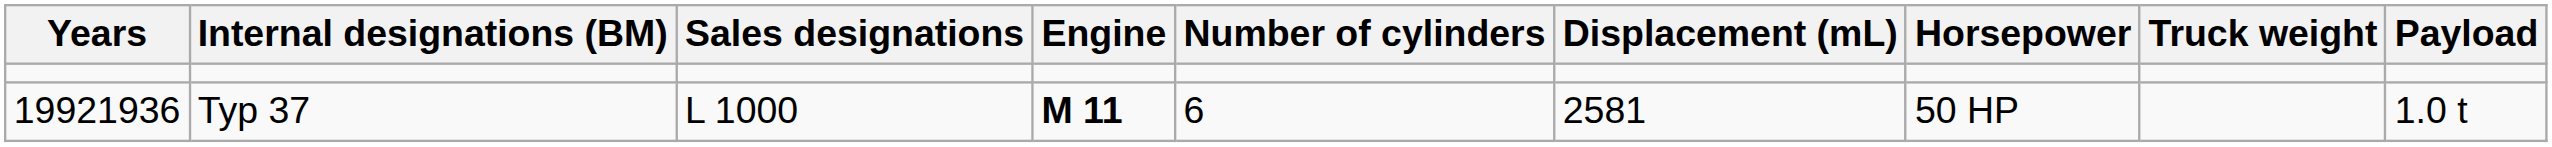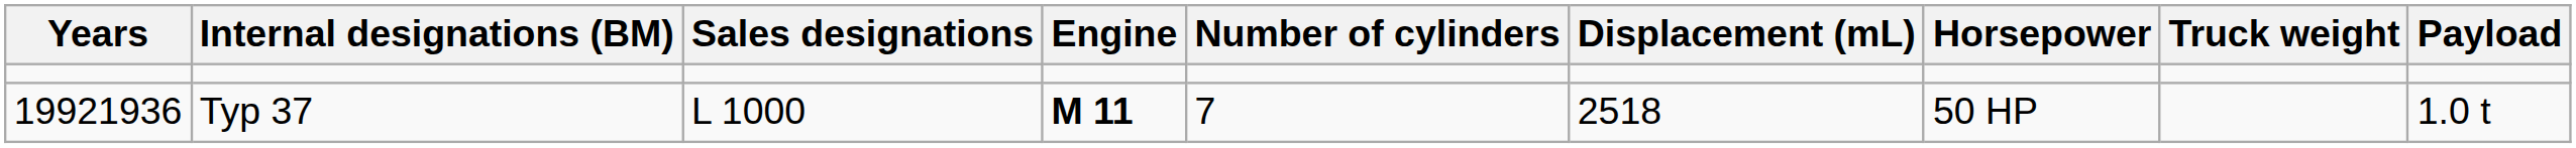Typ 37 | Number of cylinders: 6 -> 7
Typ 37 | Displacement (mL): 2581 -> 2518
